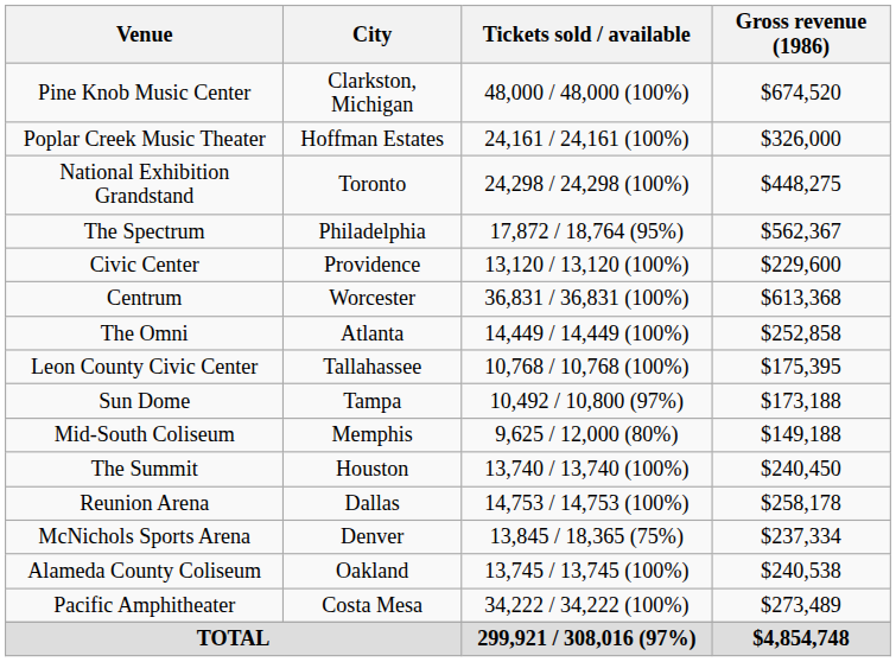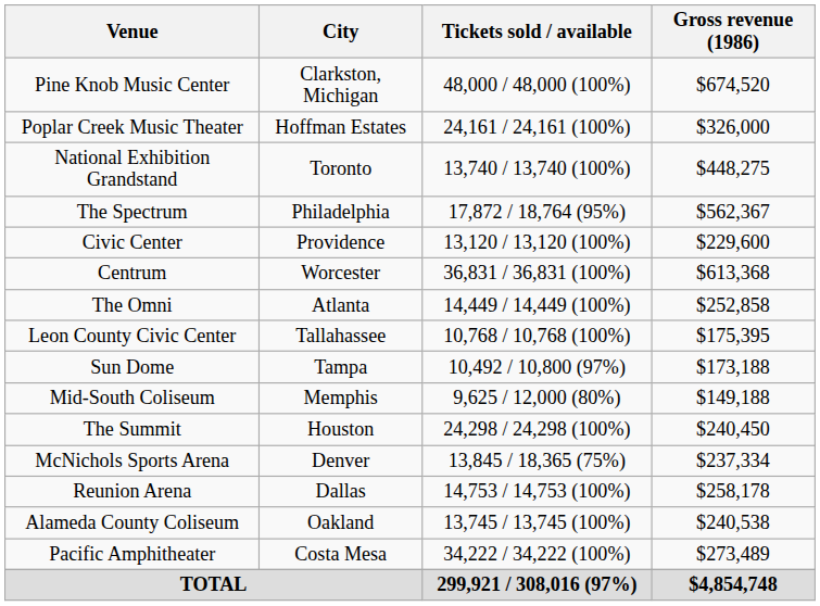National Exhibition Grandstand | Tickets sold / available: 24,298 / 24,298 (100%) -> 13,740 / 13,740 (100%)
The Summit | Tickets sold / available: 13,740 / 13,740 (100%) -> 24,298 / 24,298 (100%)
rows swapped: Reunion Arena <-> McNichols Sports Arena
